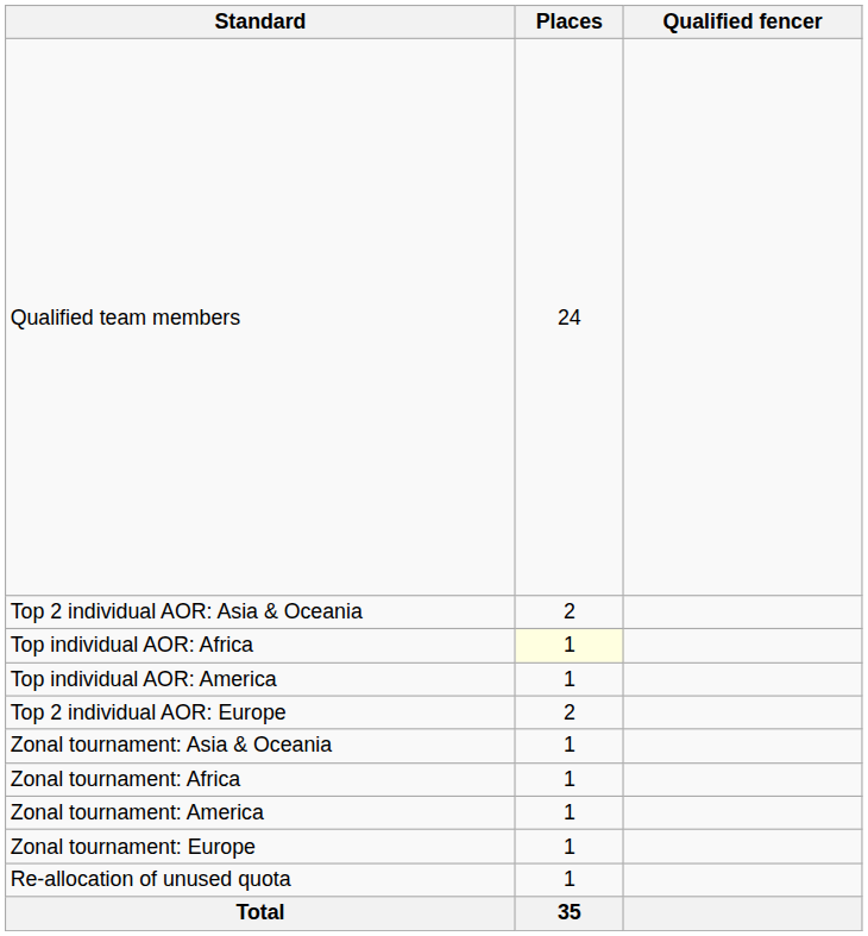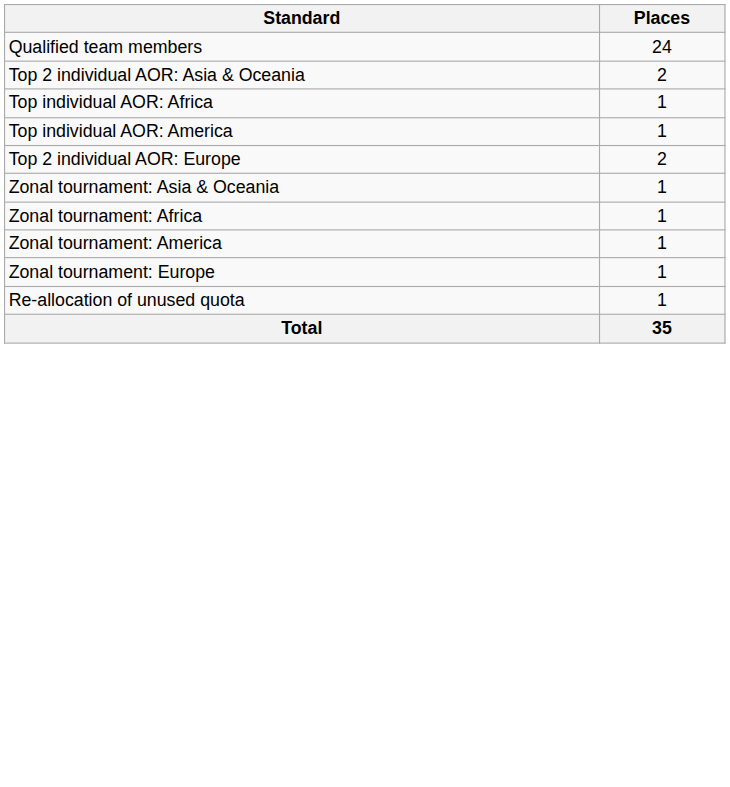- column: Qualified fencer
Top individual AOR: Africa | Places: lightyellow background -> no background
